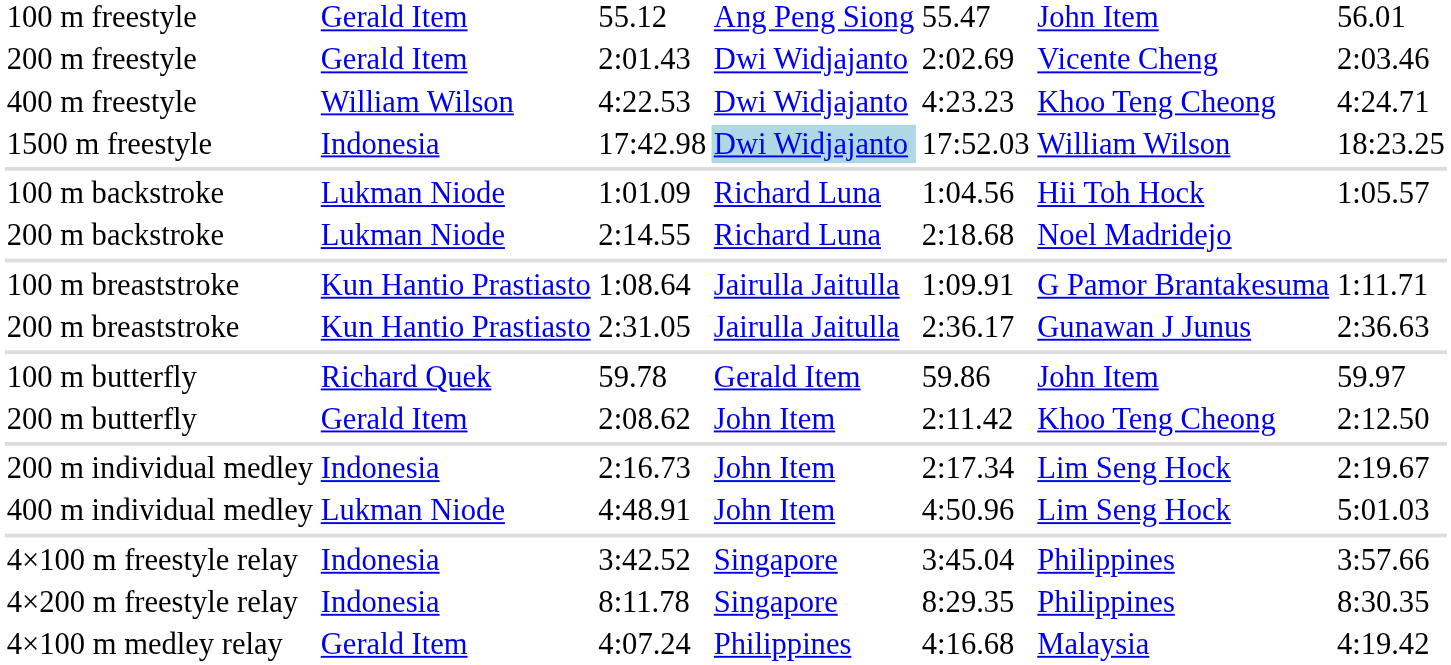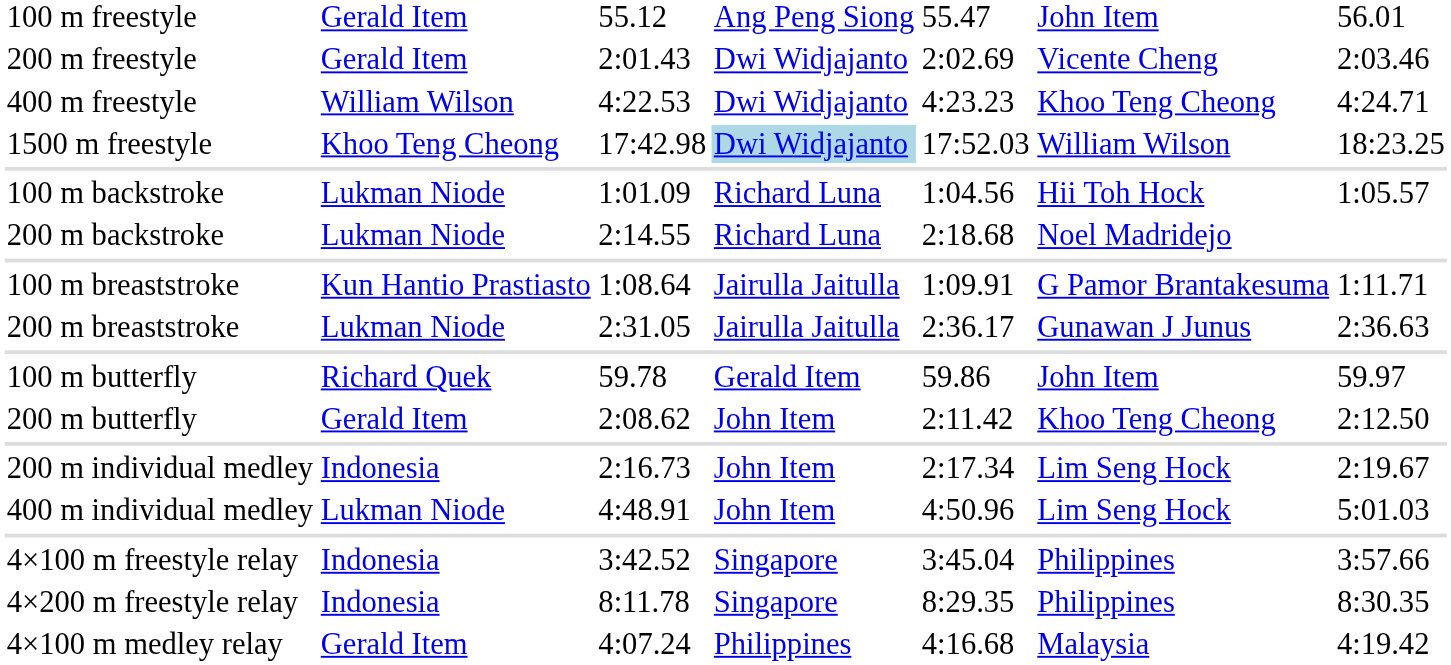1500 m freestyle | column 2: Indonesia -> Khoo Teng Cheong
200 m breaststroke | column 2: Kun Hantio Prastiasto -> Lukman Niode
